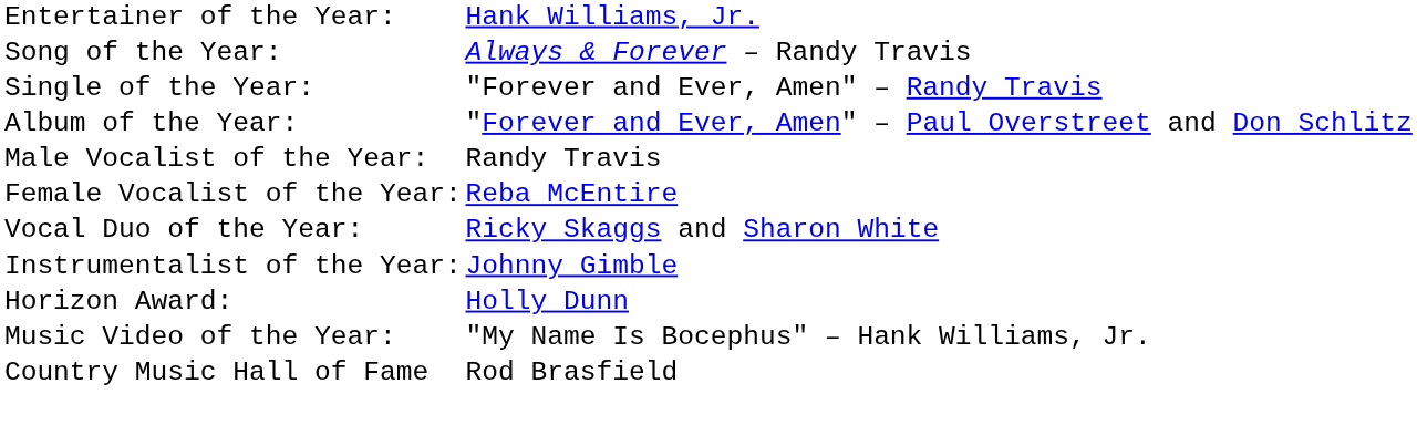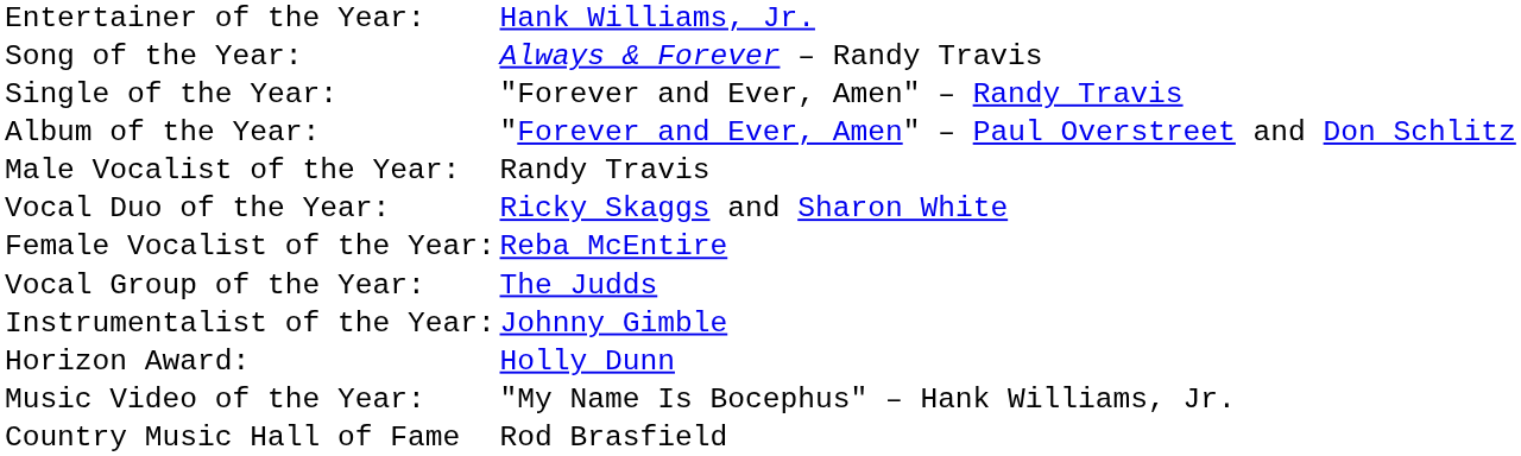rows swapped: Female Vocalist of the Year: <-> Vocal Duo of the Year:
+ row: Vocal Group of the Year: | The Judds
